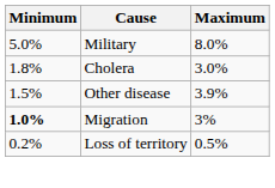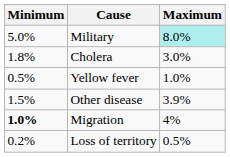Military | Maximum: no background -> paleturquoise background
+ row: 0.5% | Yellow fever | 1.0%
Migration | Maximum: 3% -> 4%
